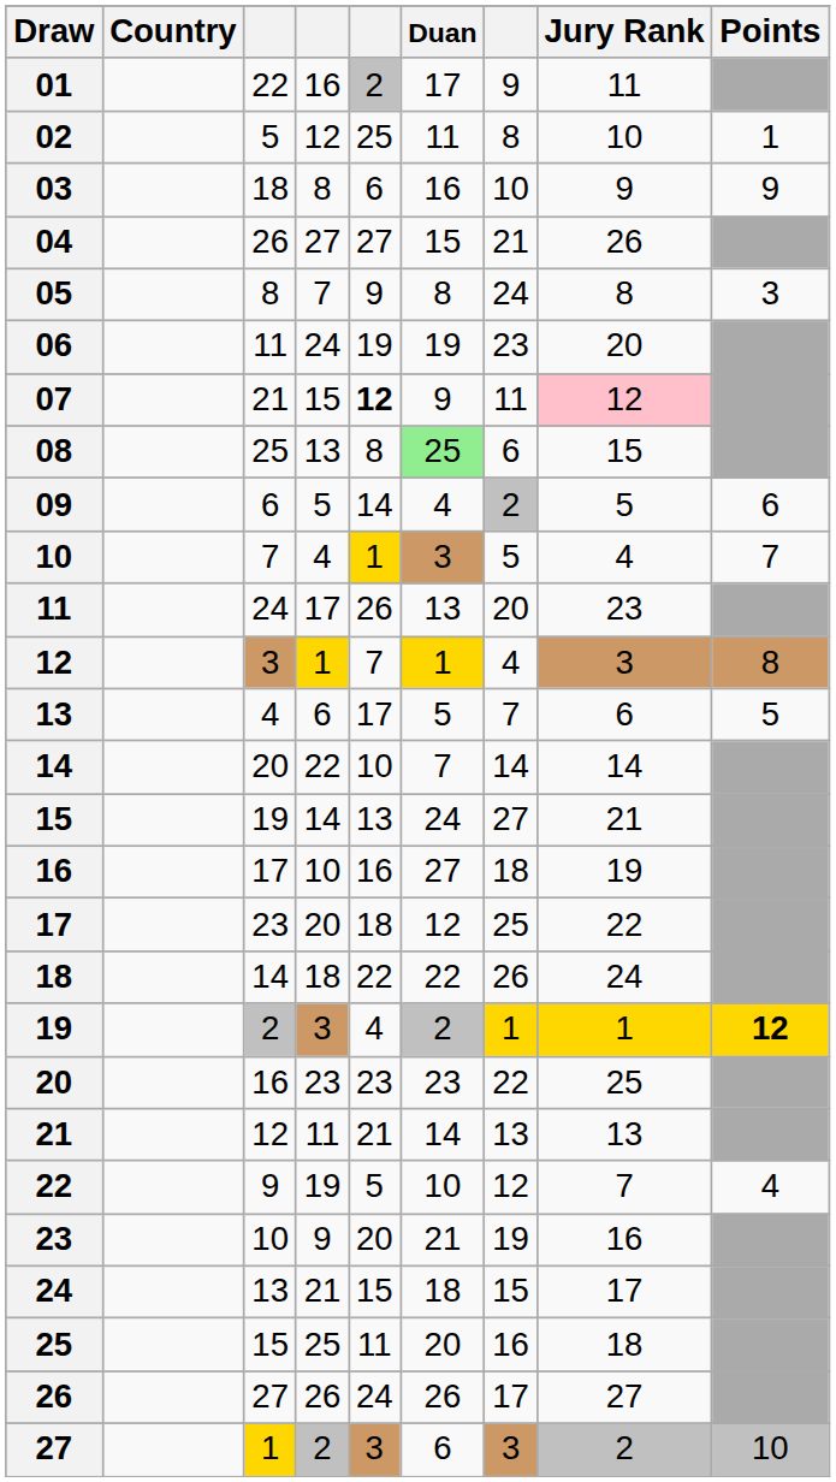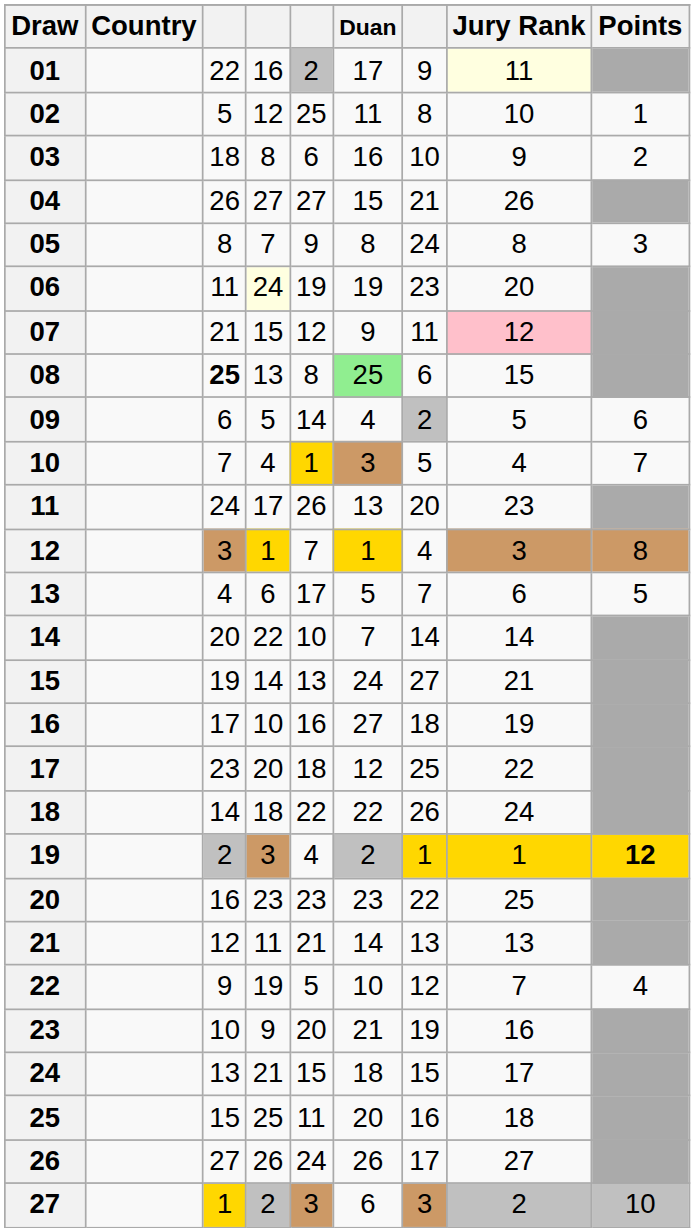01 | Jury Rank: no background -> lightyellow background
03 | Points: 9 -> 2
06 | column 4: no background -> lightyellow background
07 | column 5: bold -> normal
08 | column 3: normal -> bold
